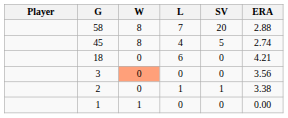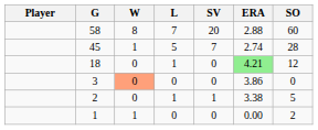+ column: SO | 60 | 28 | 12 | 0 | 5 | 2
45 | W: 8 -> 1
45 | L: 4 -> 5
45 | SV: 5 -> 7
18 | L: 6 -> 1
18 | ERA: no background -> lightgreen background
3 | ERA: 3.56 -> 3.86
